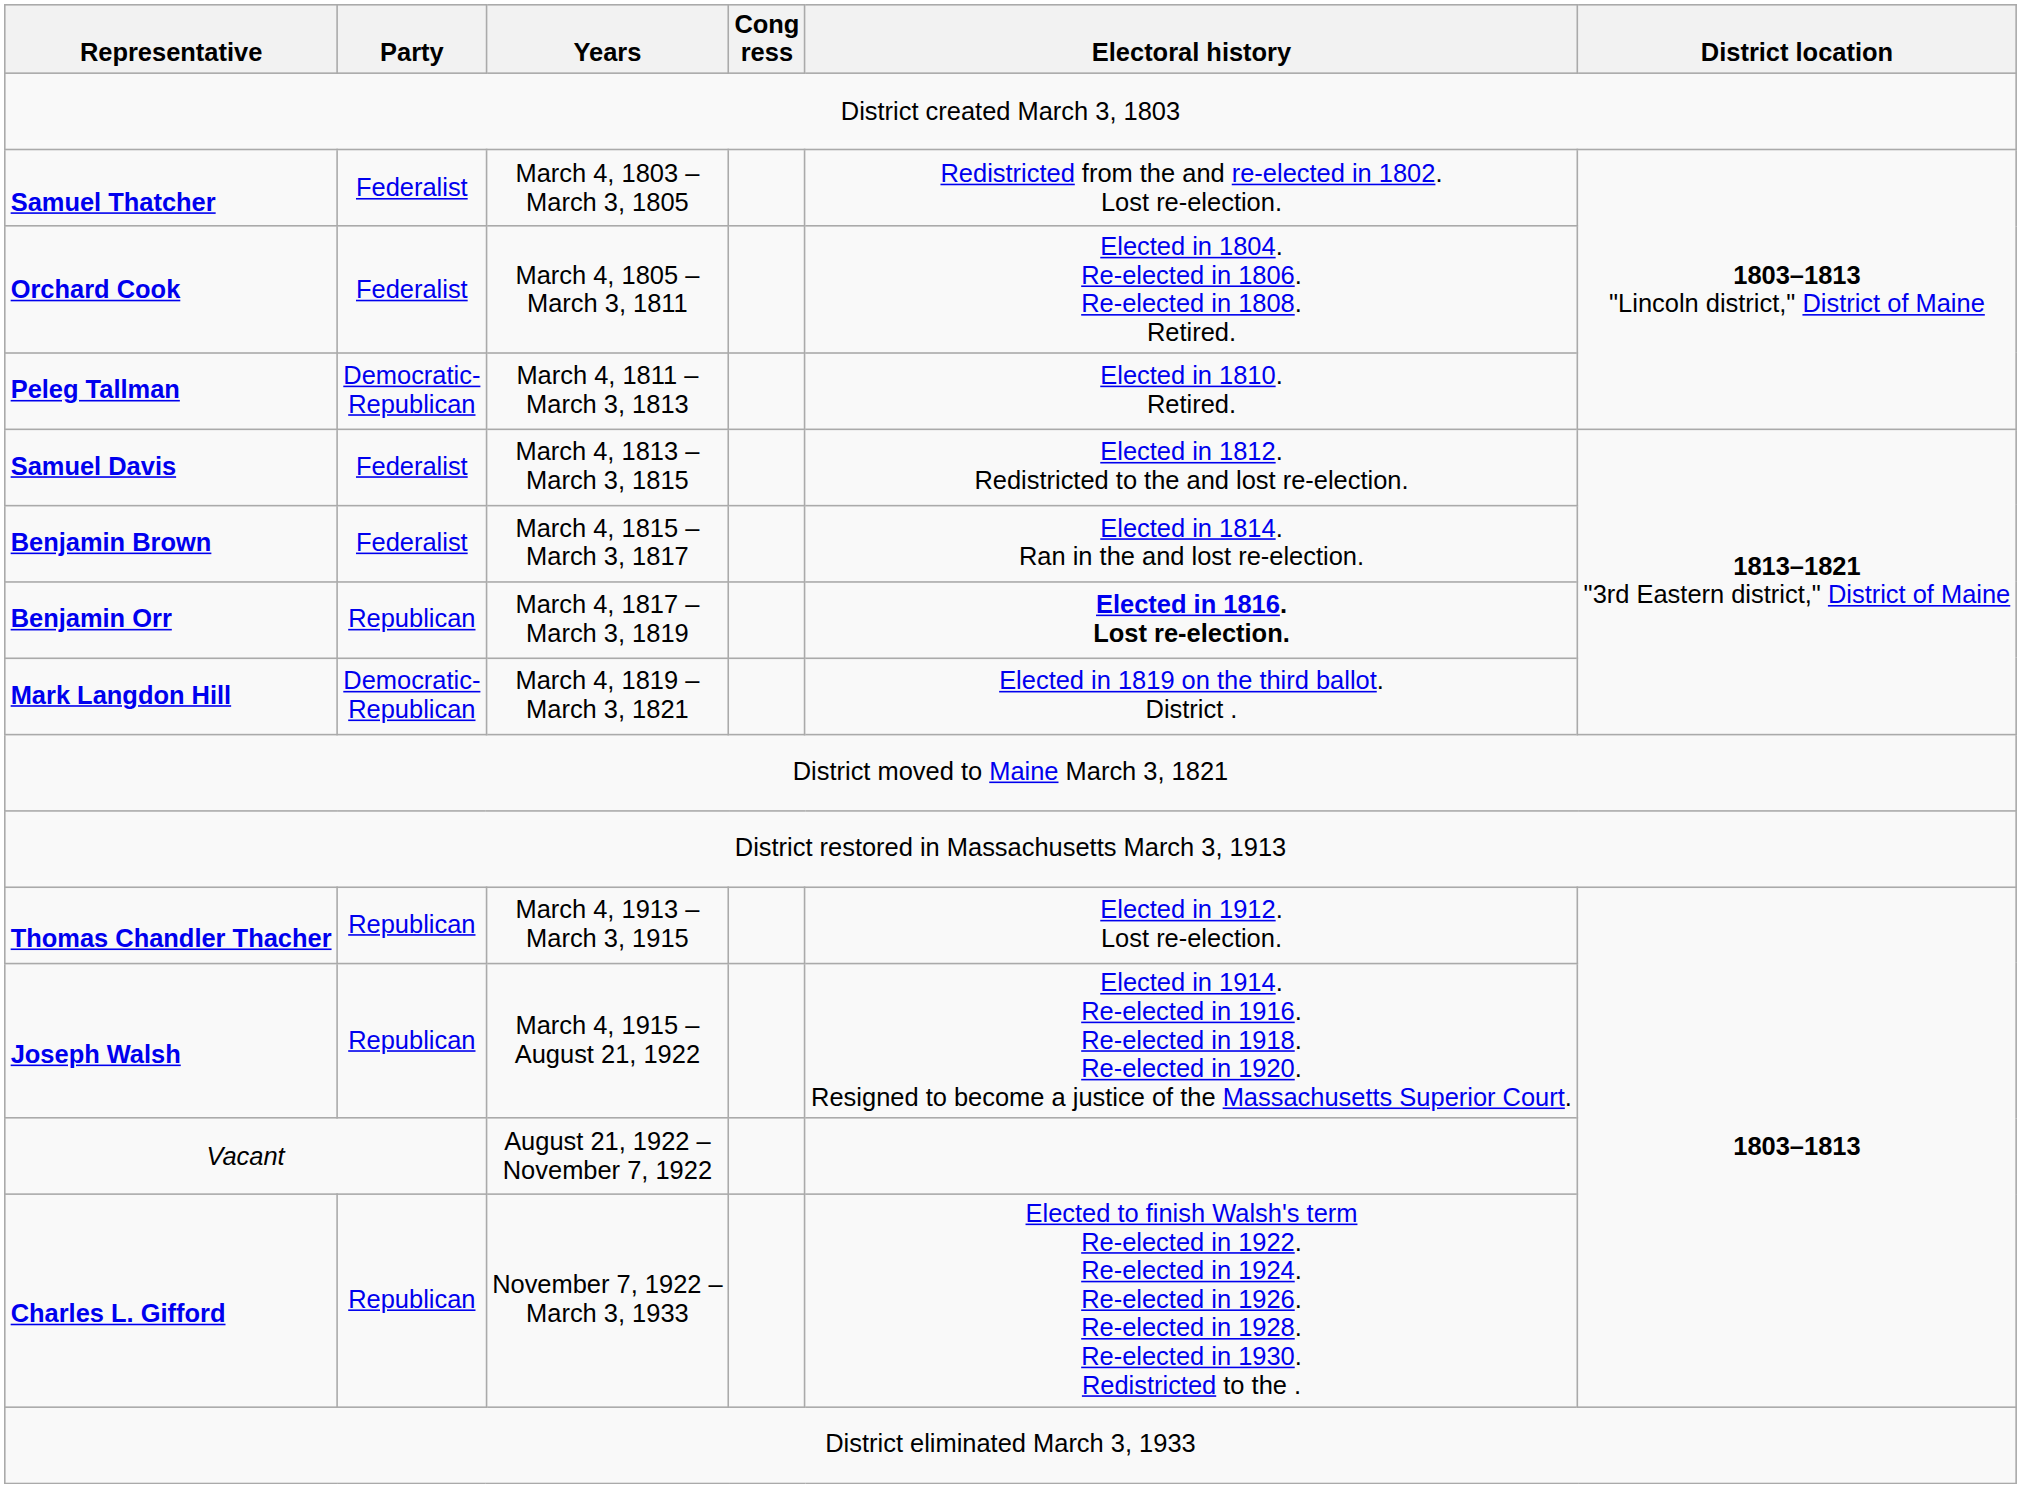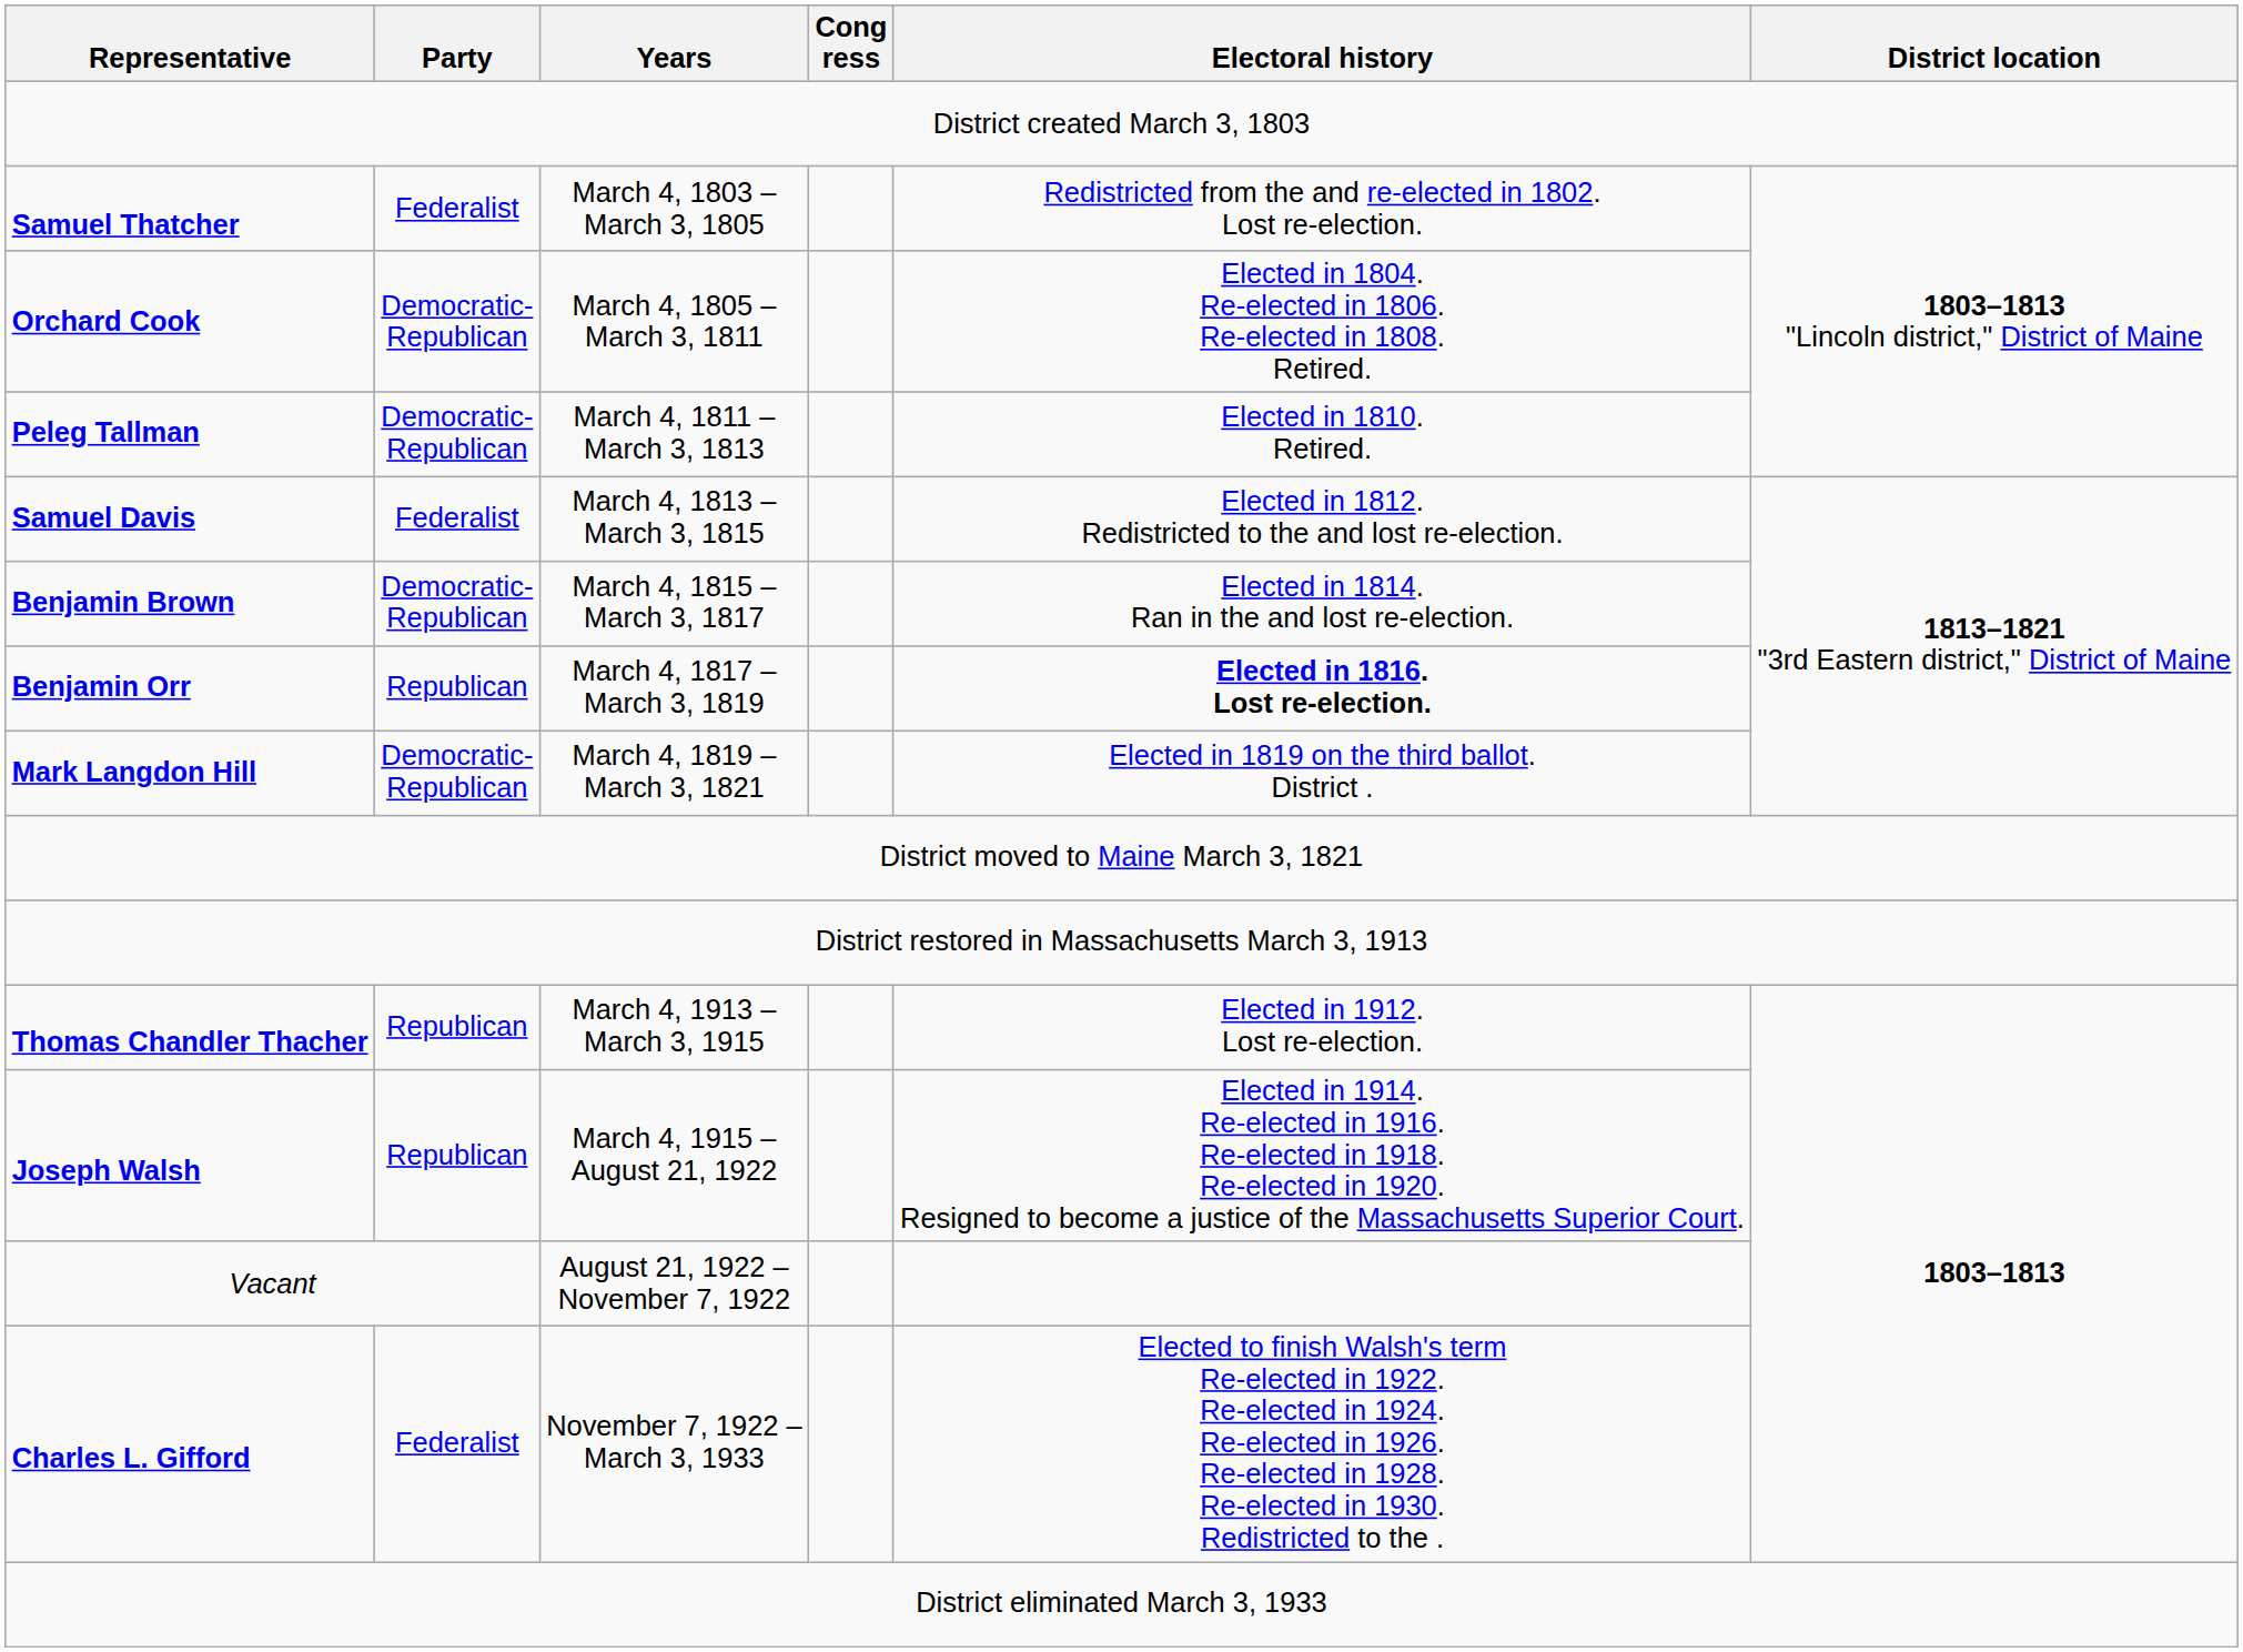Orchard Cook | Party: Federalist -> Democratic- Republican
Benjamin Brown | Party: Federalist -> Democratic- Republican
Charles L. Gifford | Party: Republican -> Federalist
